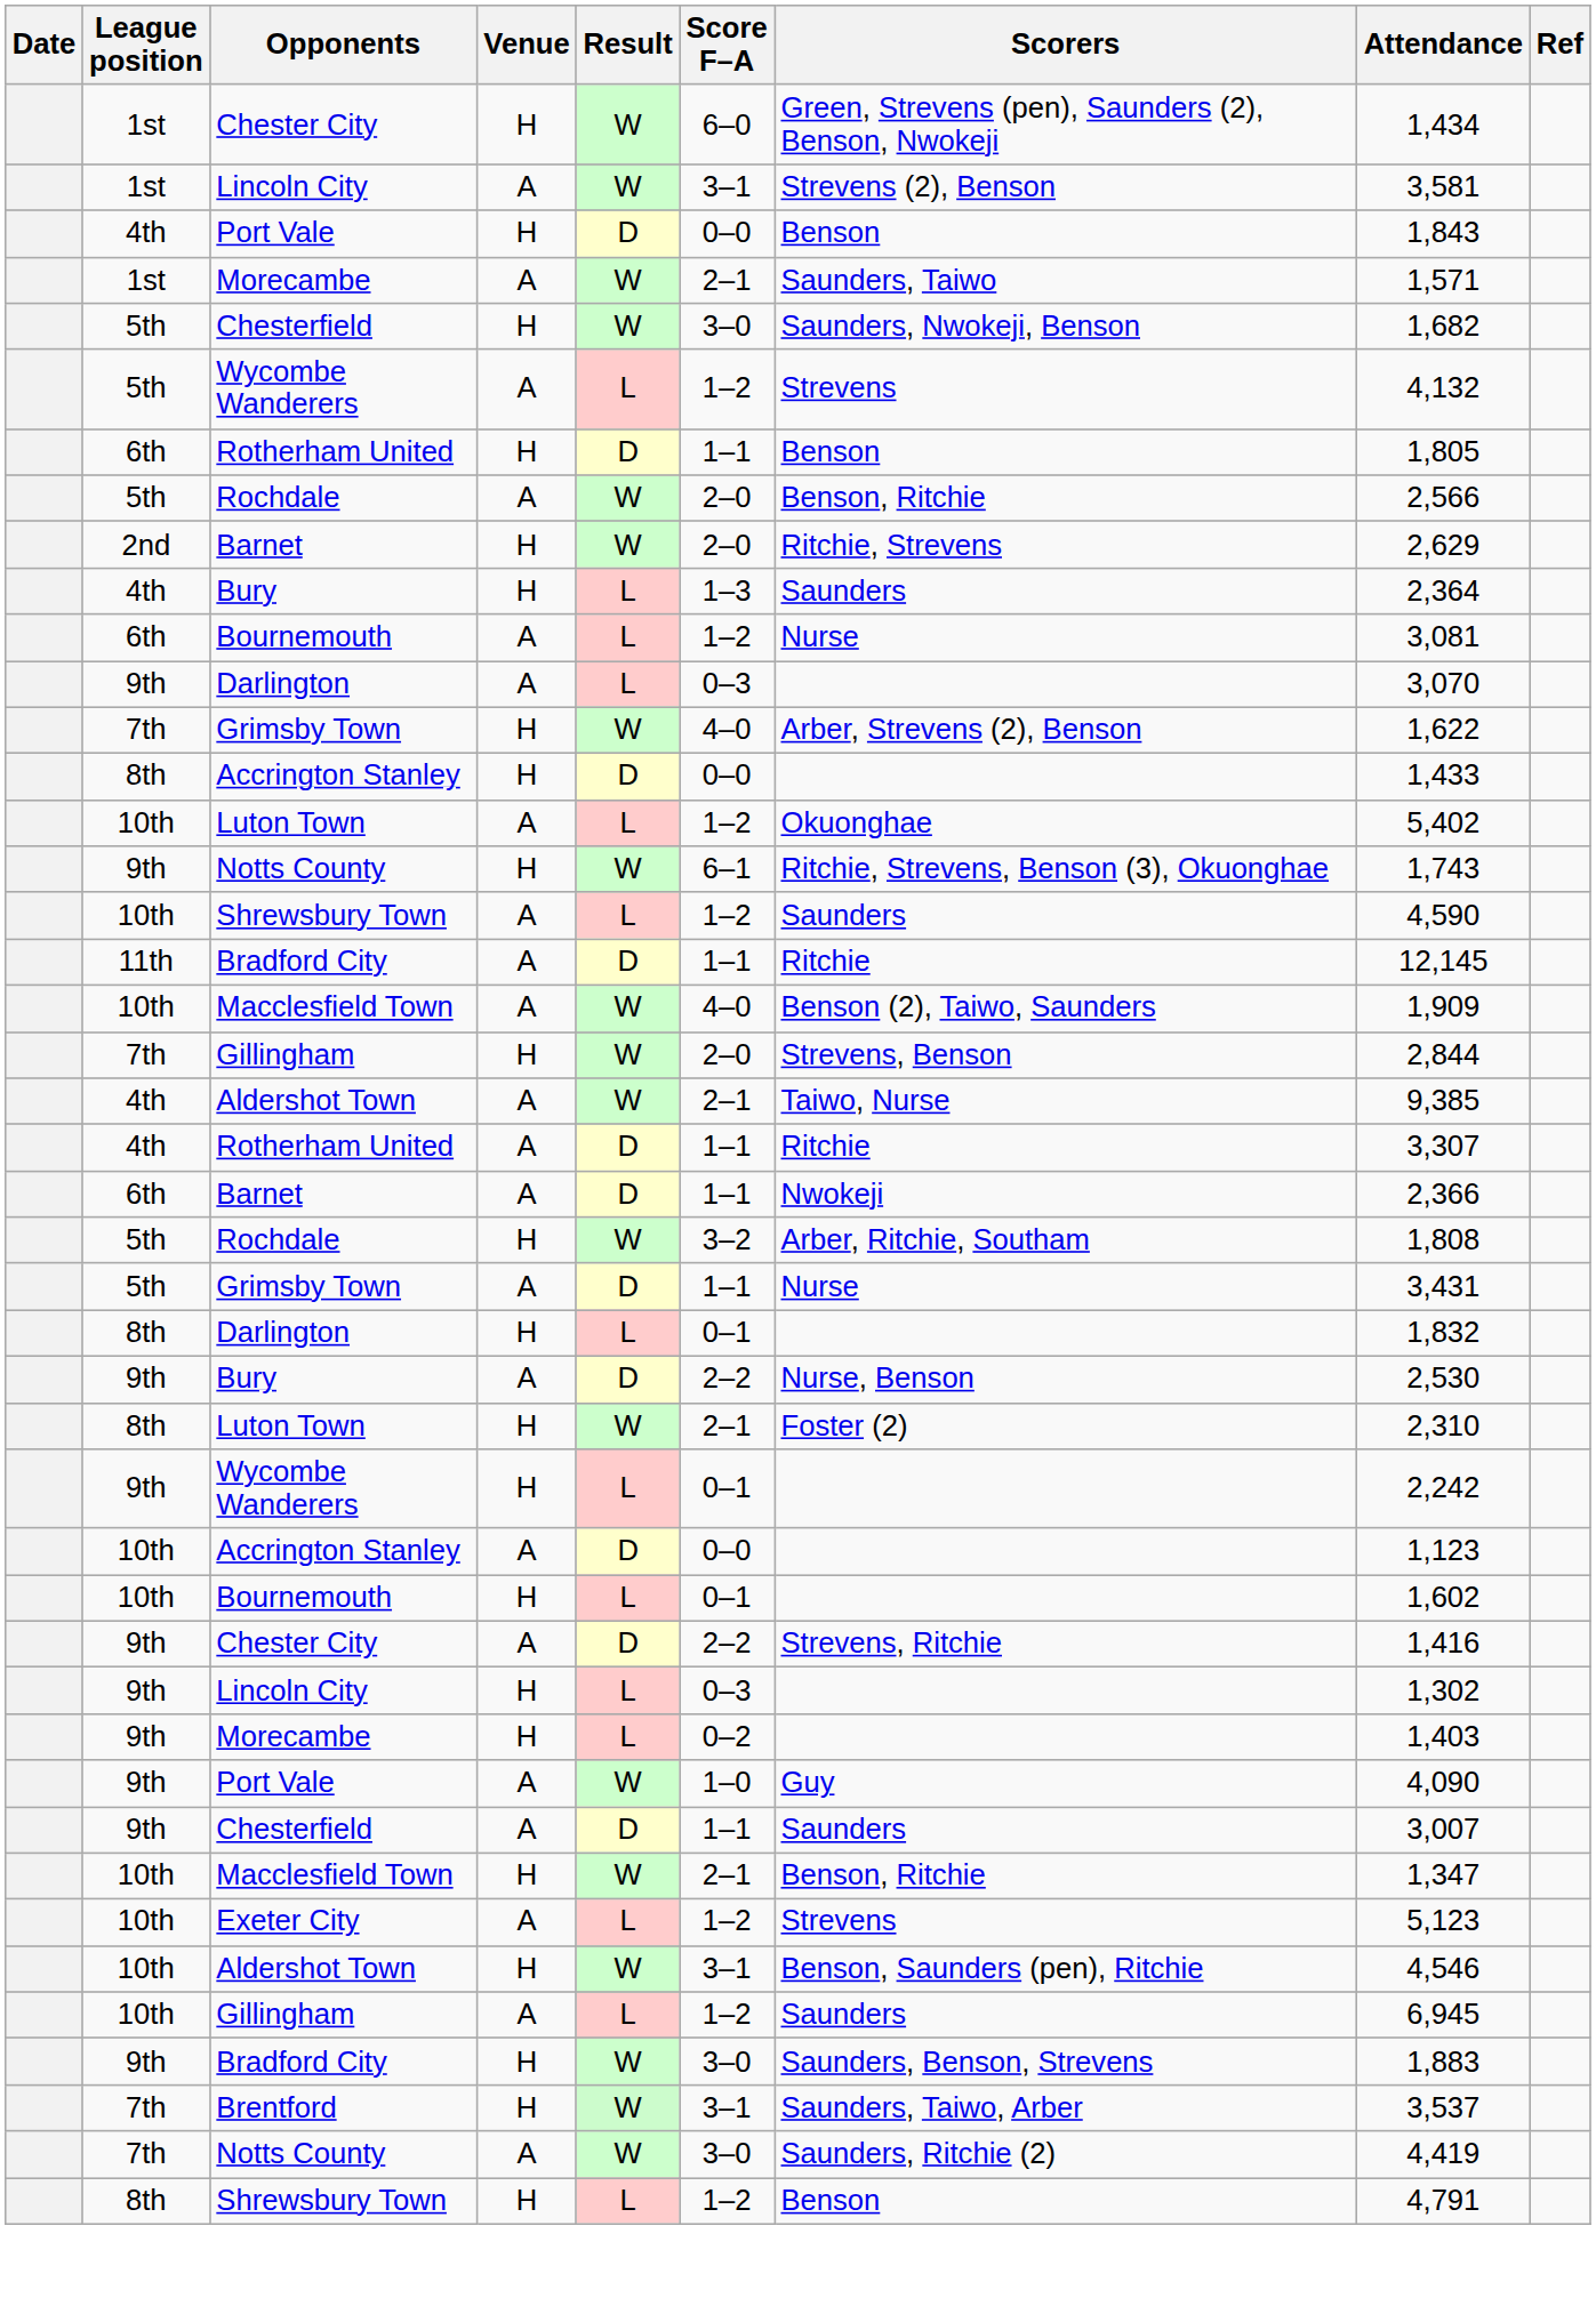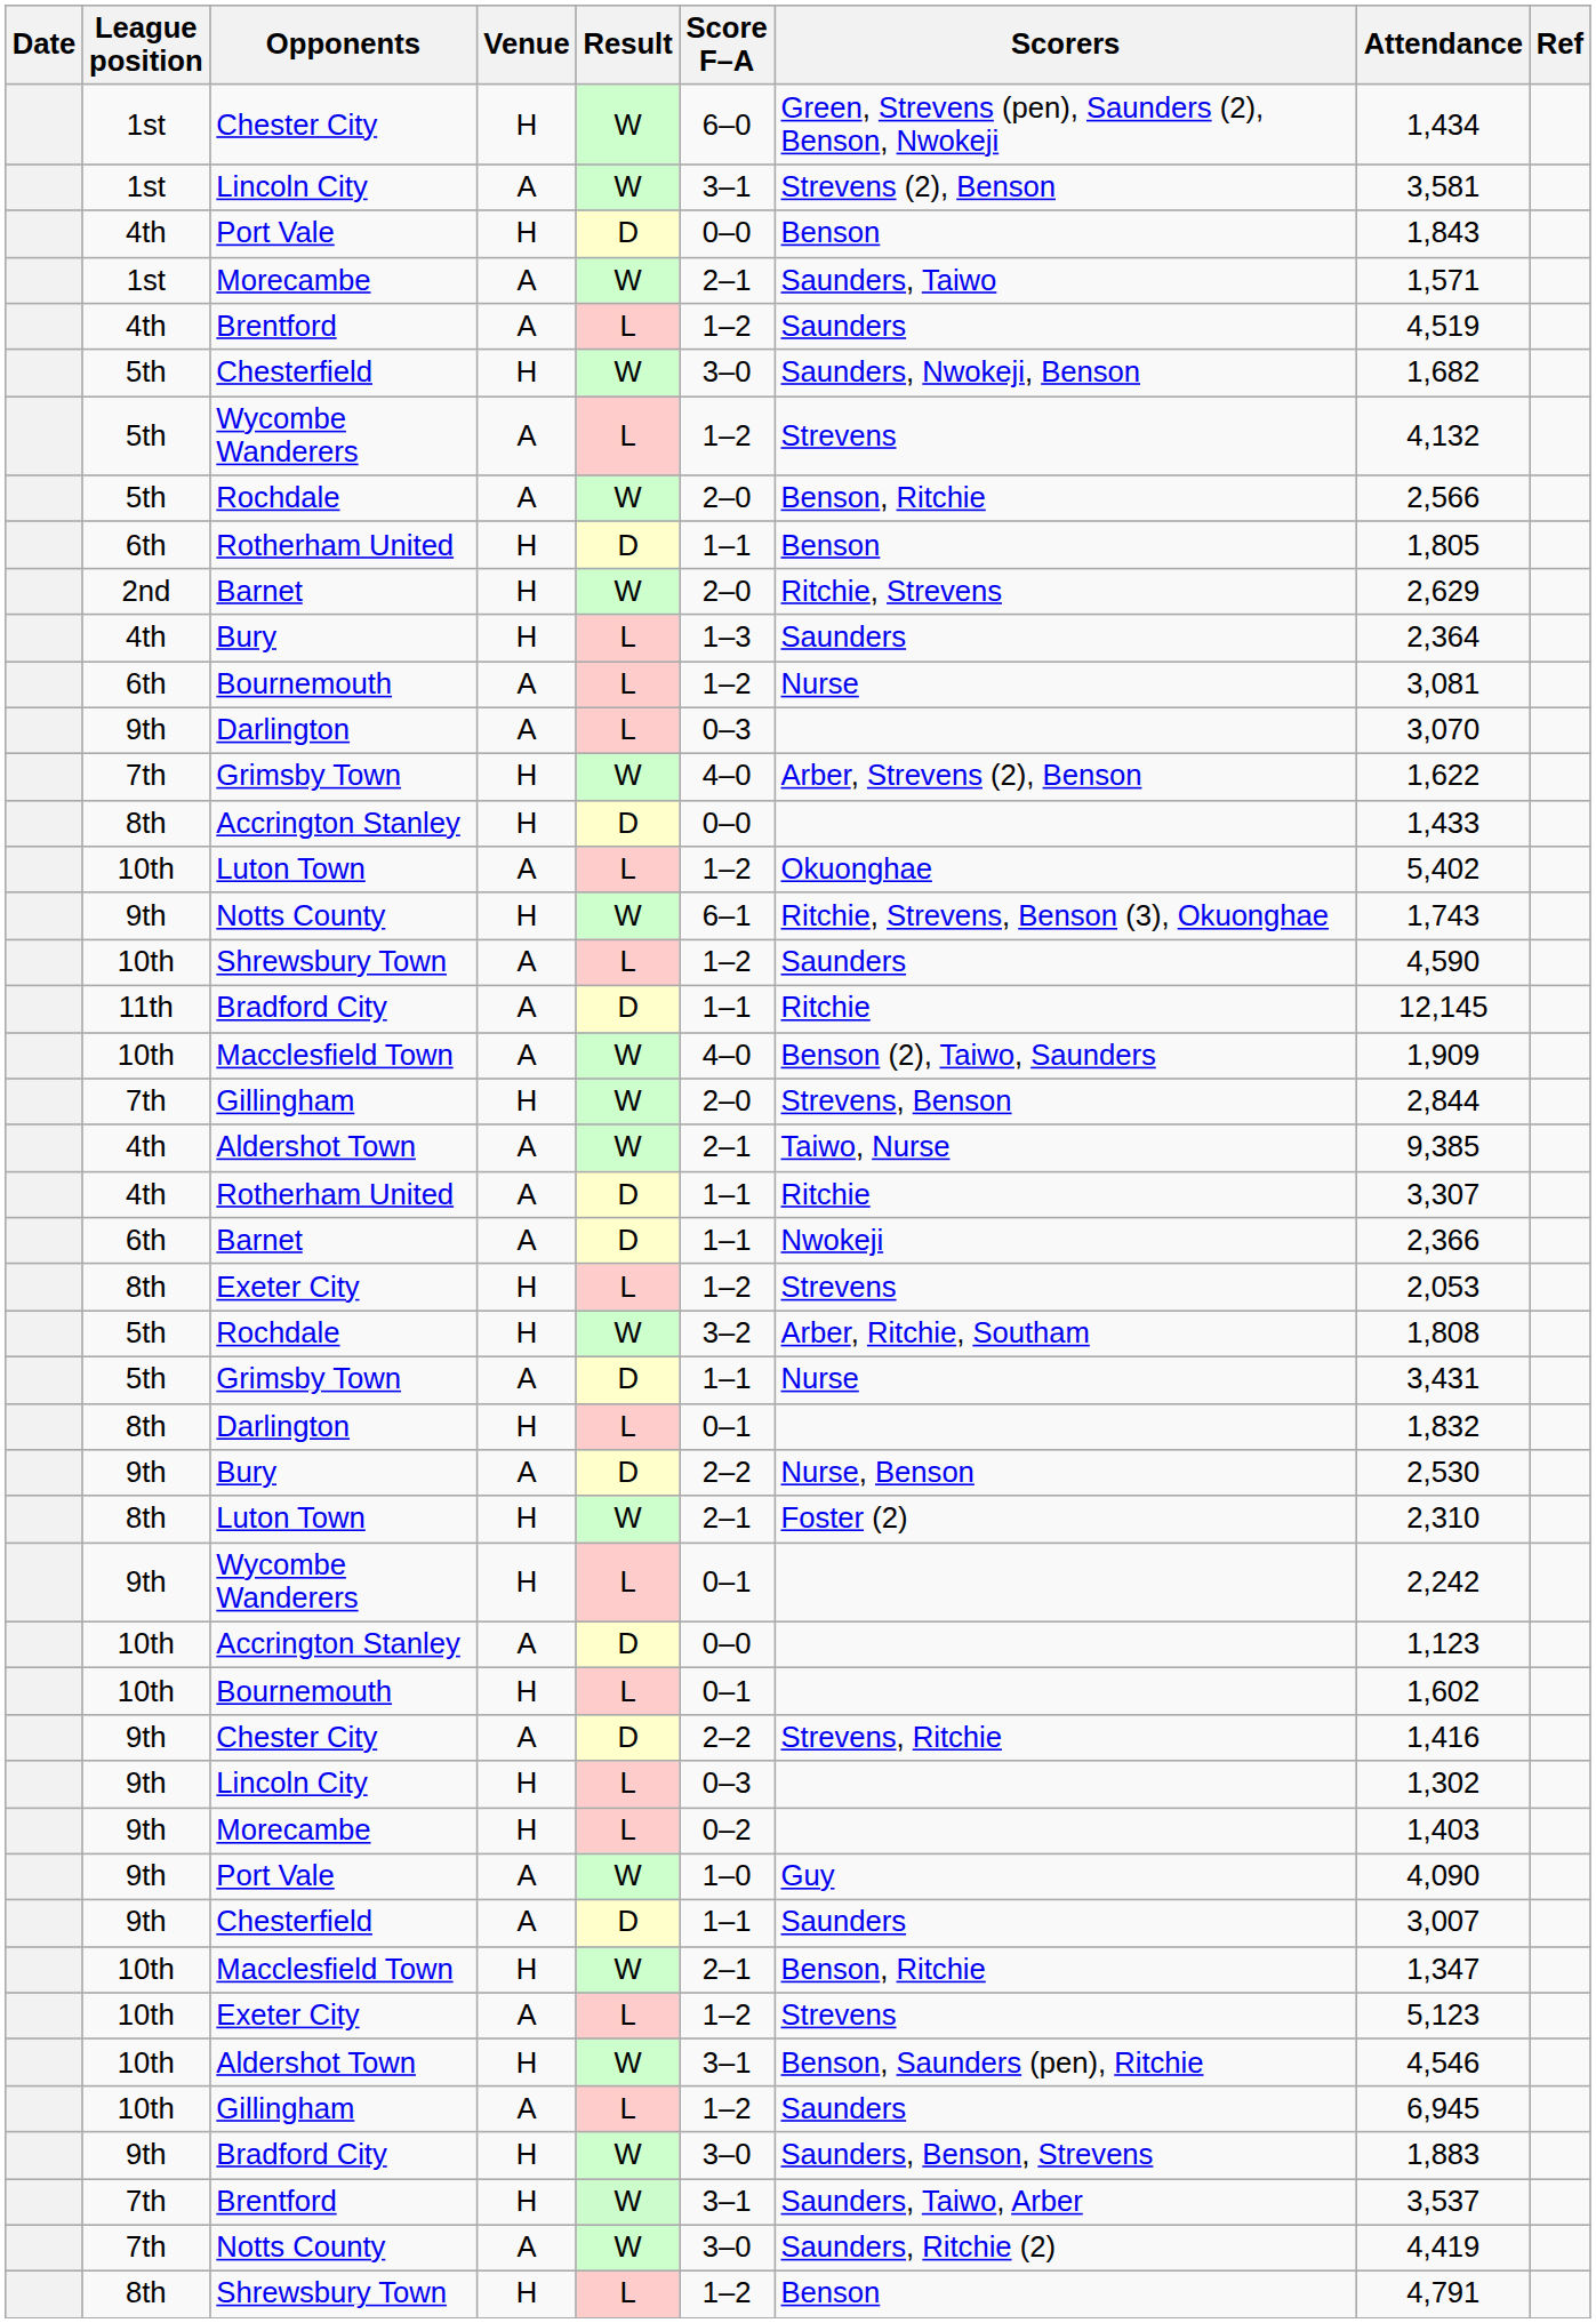+ row: 4th | Brentford | A | L | 1–2 | Saunders | 4,519
rows swapped: Rotherham United / H <-> Rochdale / A
+ row: 8th | Exeter City | H | L | 1–2 | Strevens | 2,053
